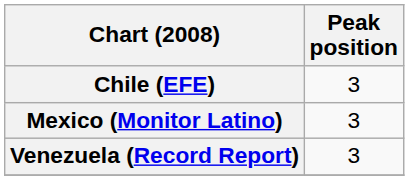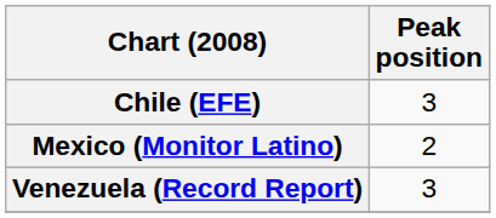Mexico (Monitor Latino) | Peak position: 3 -> 2
